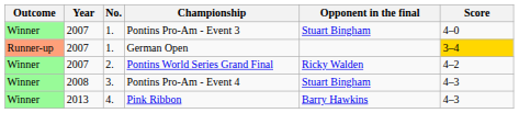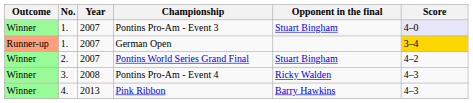columns swapped: No. <-> Year
Pontins Pro-Am - Event 3 | Score: no background -> lavender background
Pontins World Series Grand Final | Opponent in the final: Ricky Walden -> Stuart Bingham
Pontins Pro-Am - Event 4 | Opponent in the final: Stuart Bingham -> Ricky Walden
